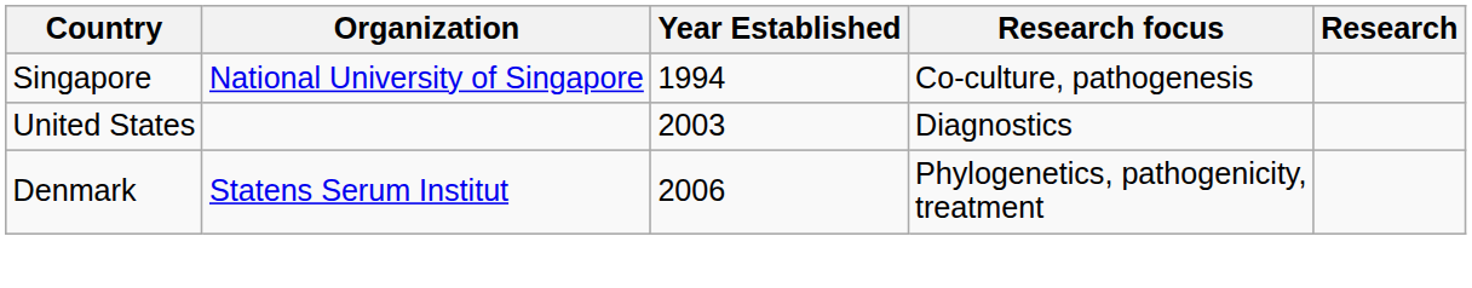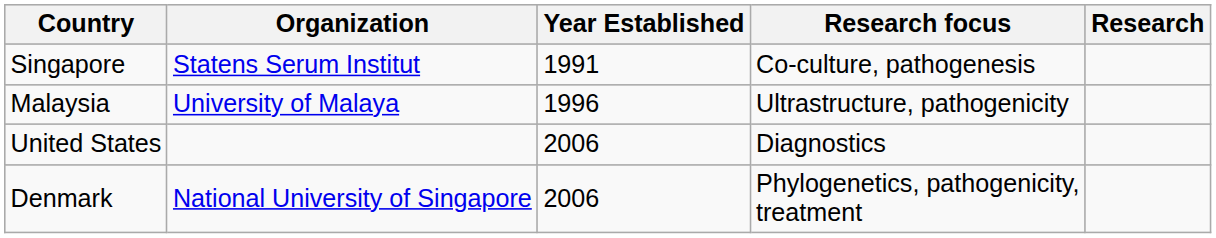Singapore | Organization: National University of Singapore -> Statens Serum Institut
Singapore | Year Established: 1994 -> 1991
+ row: Malaysia | University of Malaya | 1996 | Ultrastructure, pathogenicity
United States | Year Established: 2003 -> 2006
Denmark | Organization: Statens Serum Institut -> National University of Singapore
